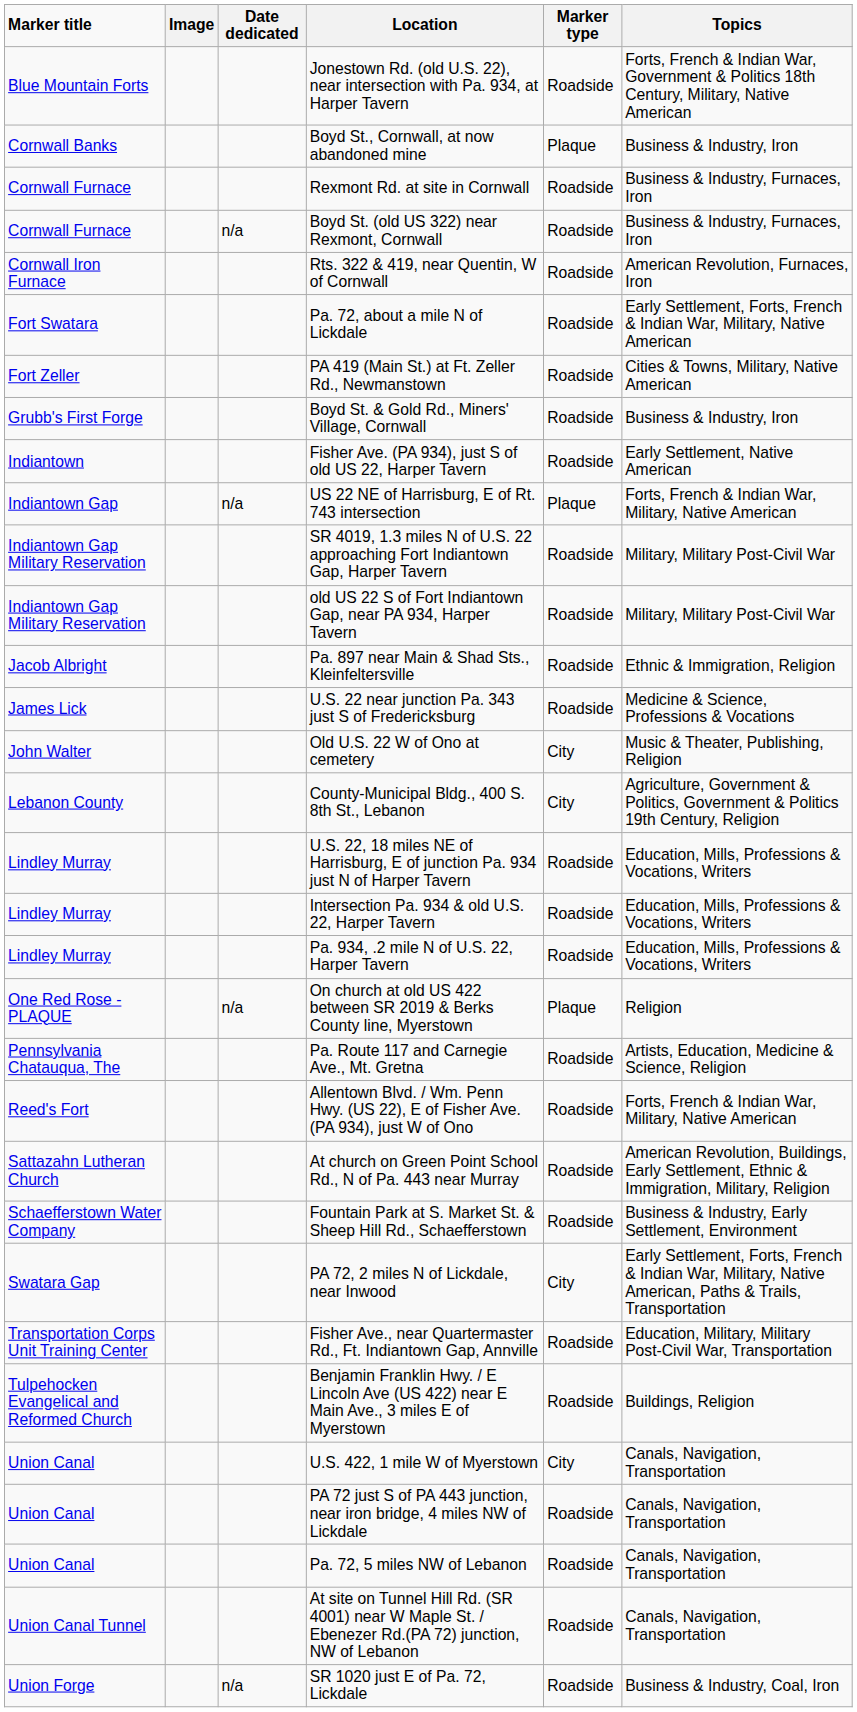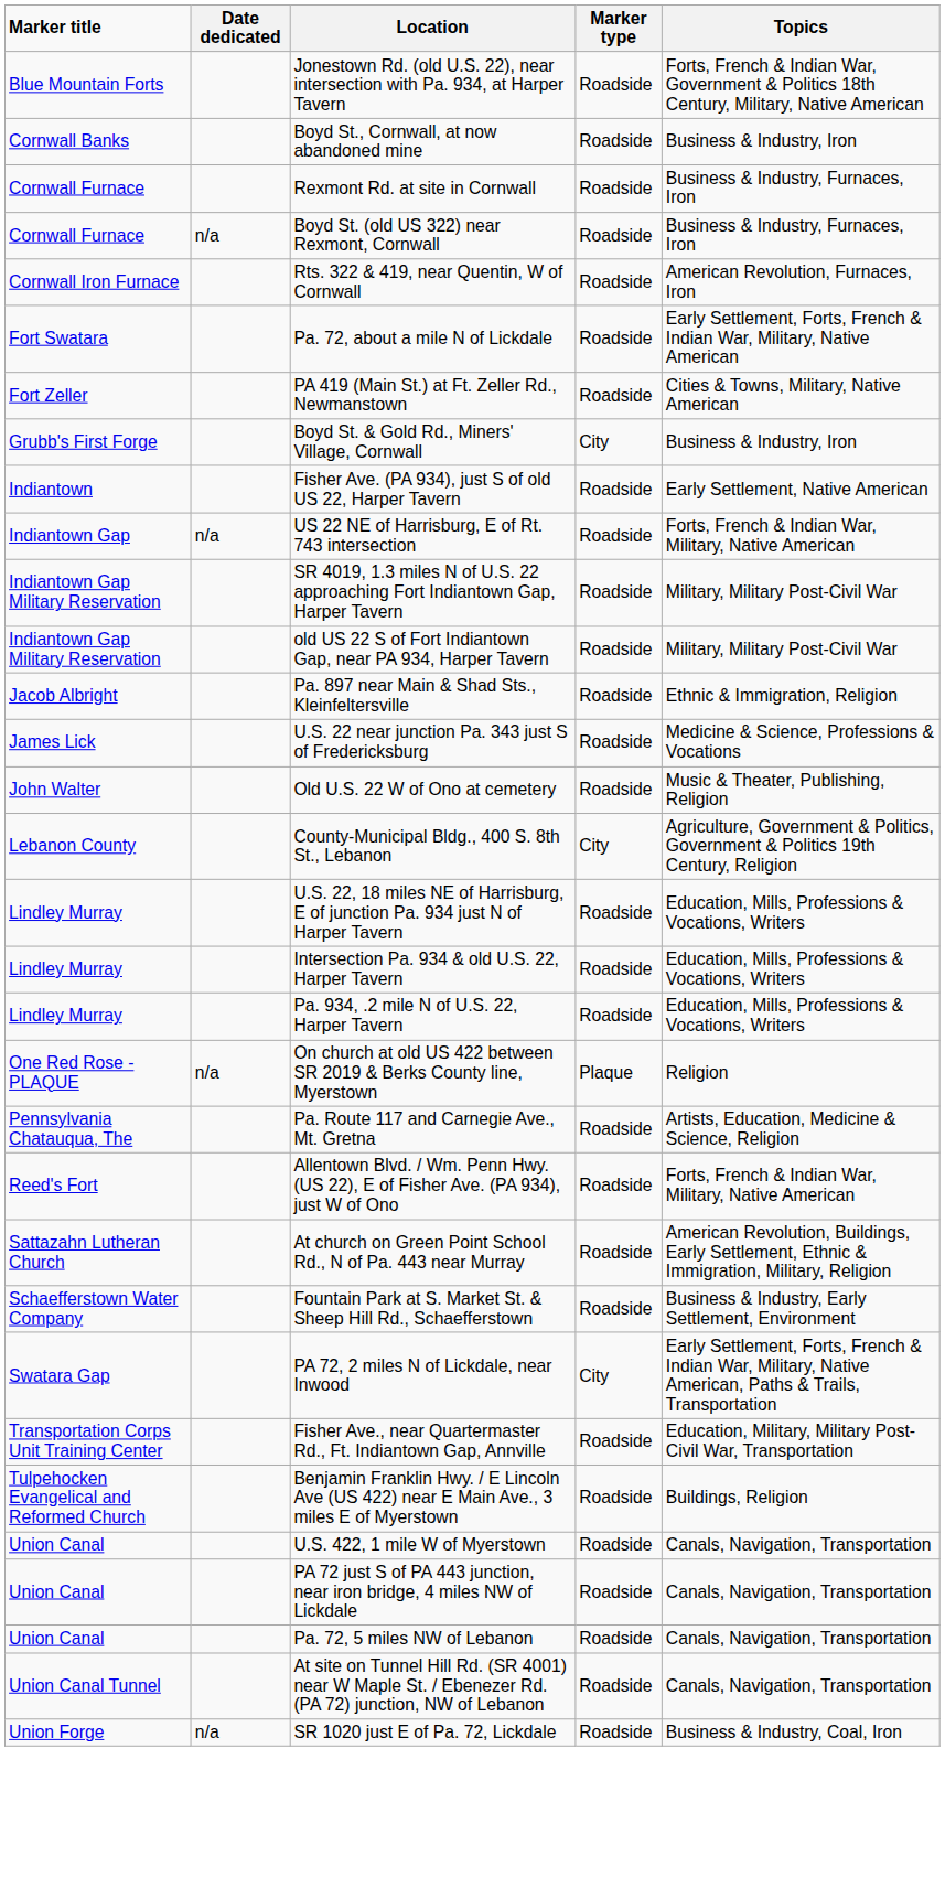- column: Image
Boyd St., Cornwall, at now abandoned mine | Marker type: Plaque -> Roadside
Boyd St. & Gold Rd., Miners' Village, Cornwall | Marker type: Roadside -> City
US 22 NE of Harrisburg, E of Rt. 743 intersection | Marker type: Plaque -> Roadside
Old U.S. 22 W of Ono at cemetery | Marker type: City -> Roadside
U.S. 422, 1 mile W of Myerstown | Marker type: City -> Roadside
